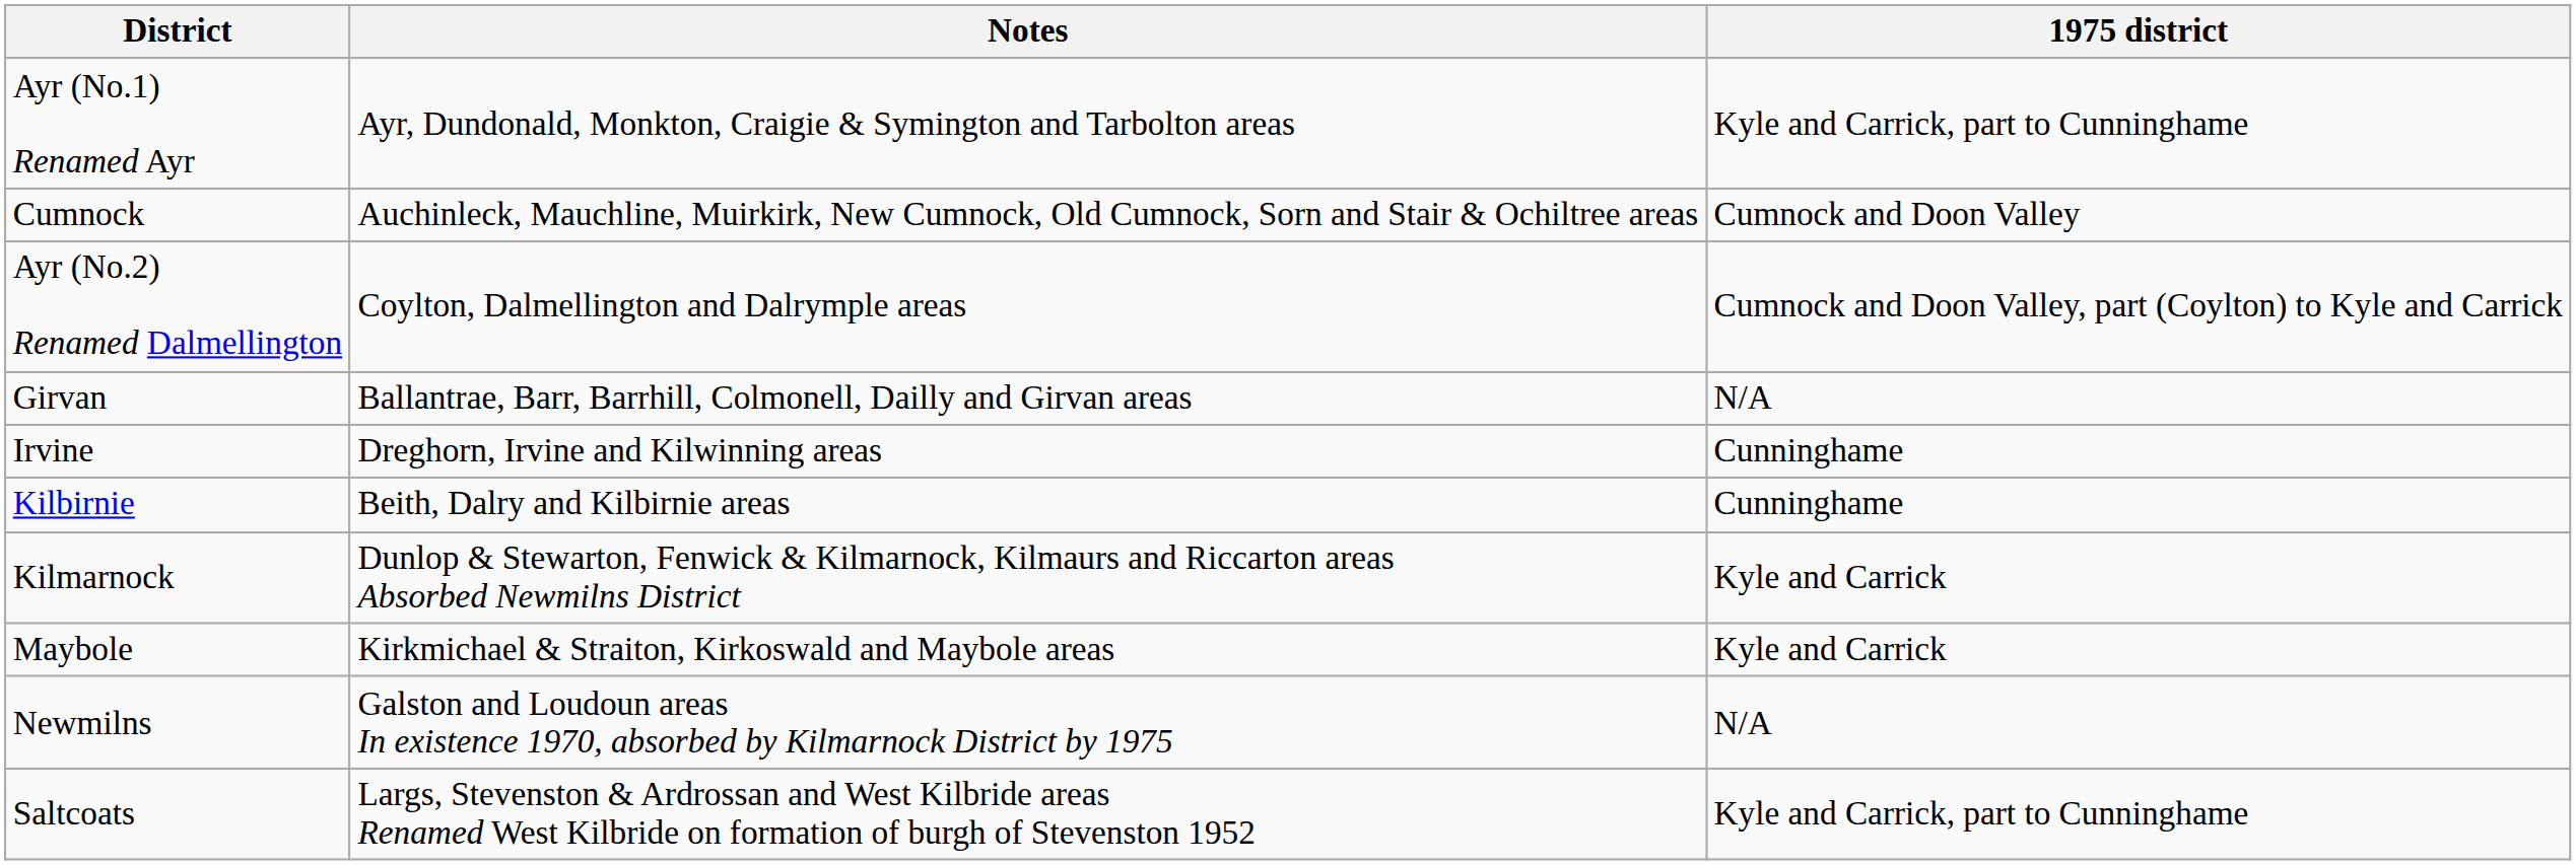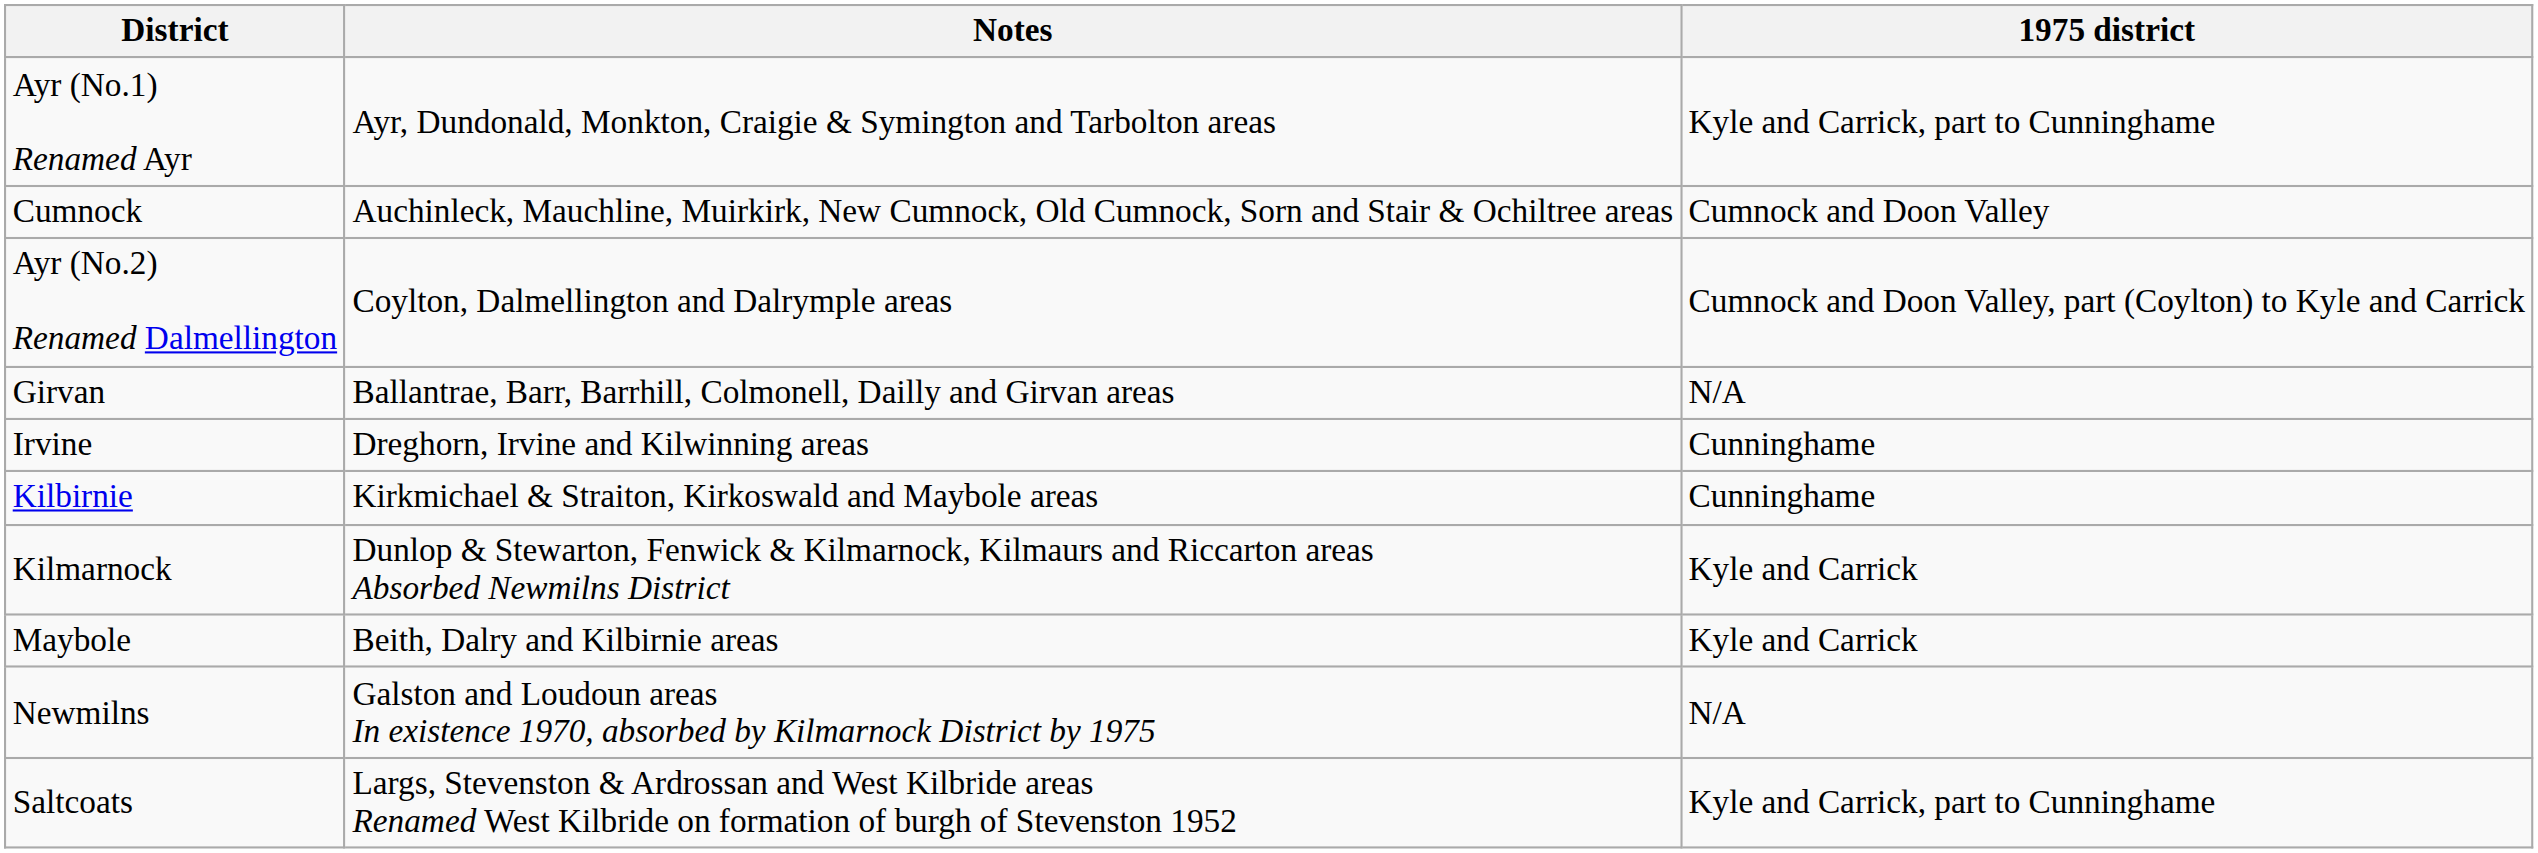Kilbirnie | Notes: Beith, Dalry and Kilbirnie areas -> Kirkmichael & Straiton, Kirkoswald and Maybole areas
Maybole | Notes: Kirkmichael & Straiton, Kirkoswald and Maybole areas -> Beith, Dalry and Kilbirnie areas
